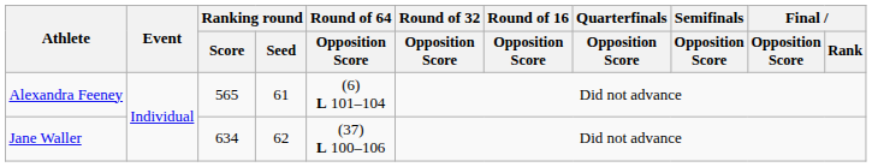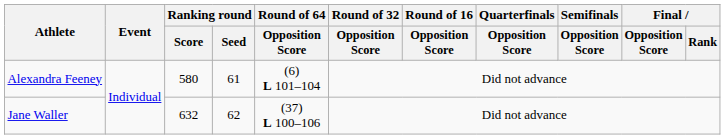Alexandra Feeney | Ranking round / Score: 565 -> 580
Jane Waller | Ranking round / Score: 634 -> 632
